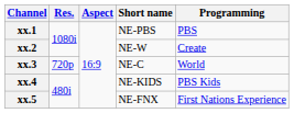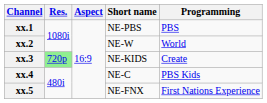xx.2 | Programming: Create -> World
xx.3 | Res.: no background -> lightgreen background
xx.3 | Short name: NE-C -> NE-KIDS
xx.3 | Programming: World -> Create
xx.4 | Short name: NE-KIDS -> NE-C
